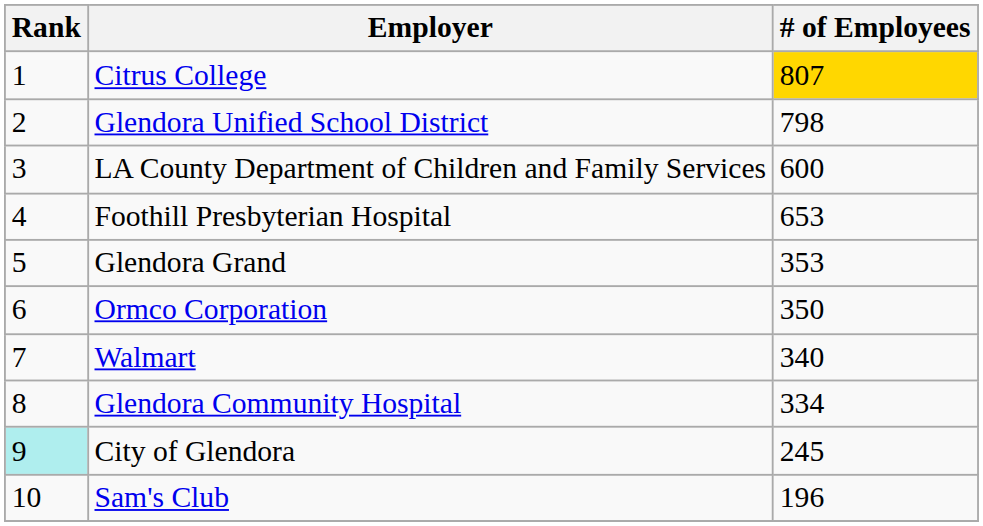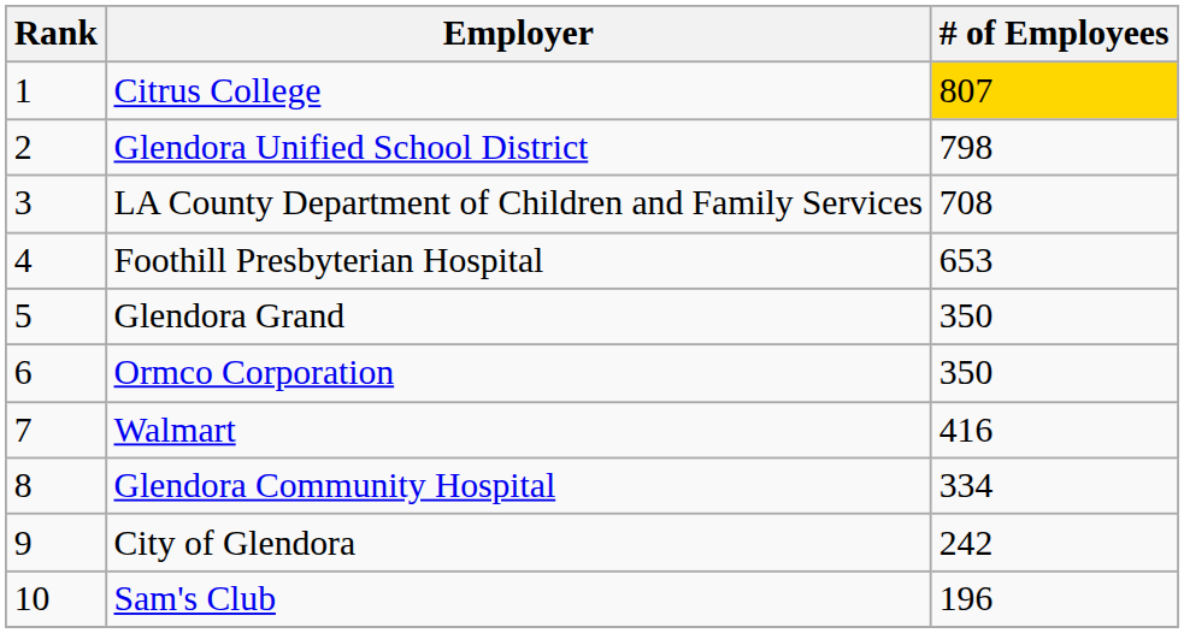LA County Department of Children and Family Services | # of Employees: 600 -> 708
Glendora Grand | # of Employees: 353 -> 350
Walmart | # of Employees: 340 -> 416
City of Glendora | Rank: paleturquoise background -> no background
City of Glendora | # of Employees: 245 -> 242
